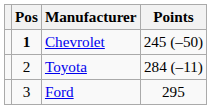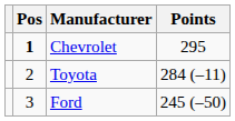Chevrolet | Points: 245 (–50) -> 295
Ford | Points: 295 -> 245 (–50)
